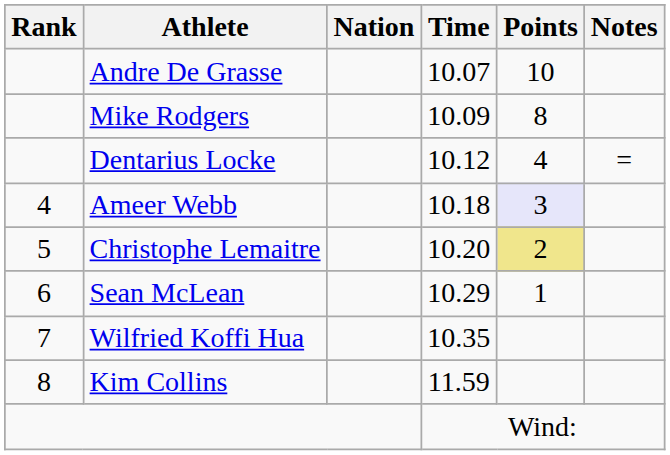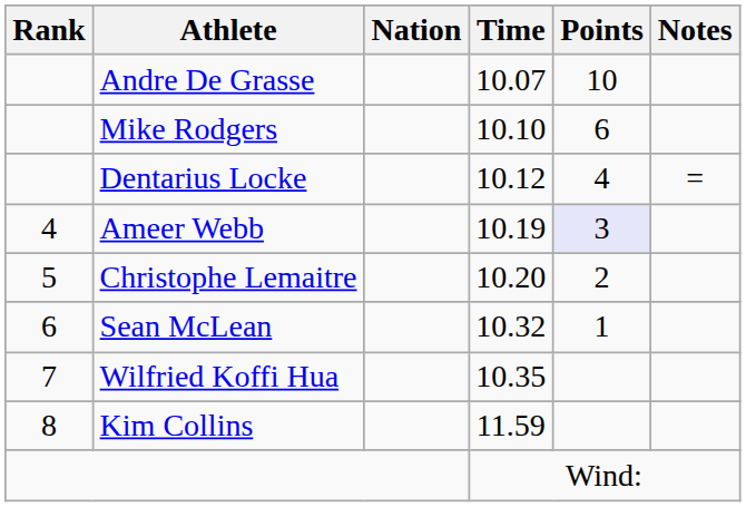Mike Rodgers | Time: 10.09 -> 10.10
Mike Rodgers | Points: 8 -> 6
Ameer Webb | Time: 10.18 -> 10.19
Christophe Lemaitre | Points: khaki background -> no background
Sean McLean | Time: 10.29 -> 10.32
